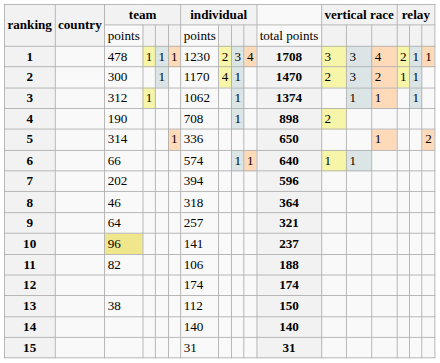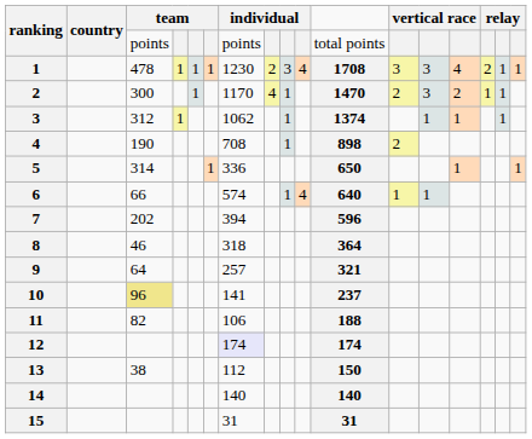5 | column 17: 2 -> 1
6 | column 10: 1 -> 4
12 | column 7: no background -> lavender background
